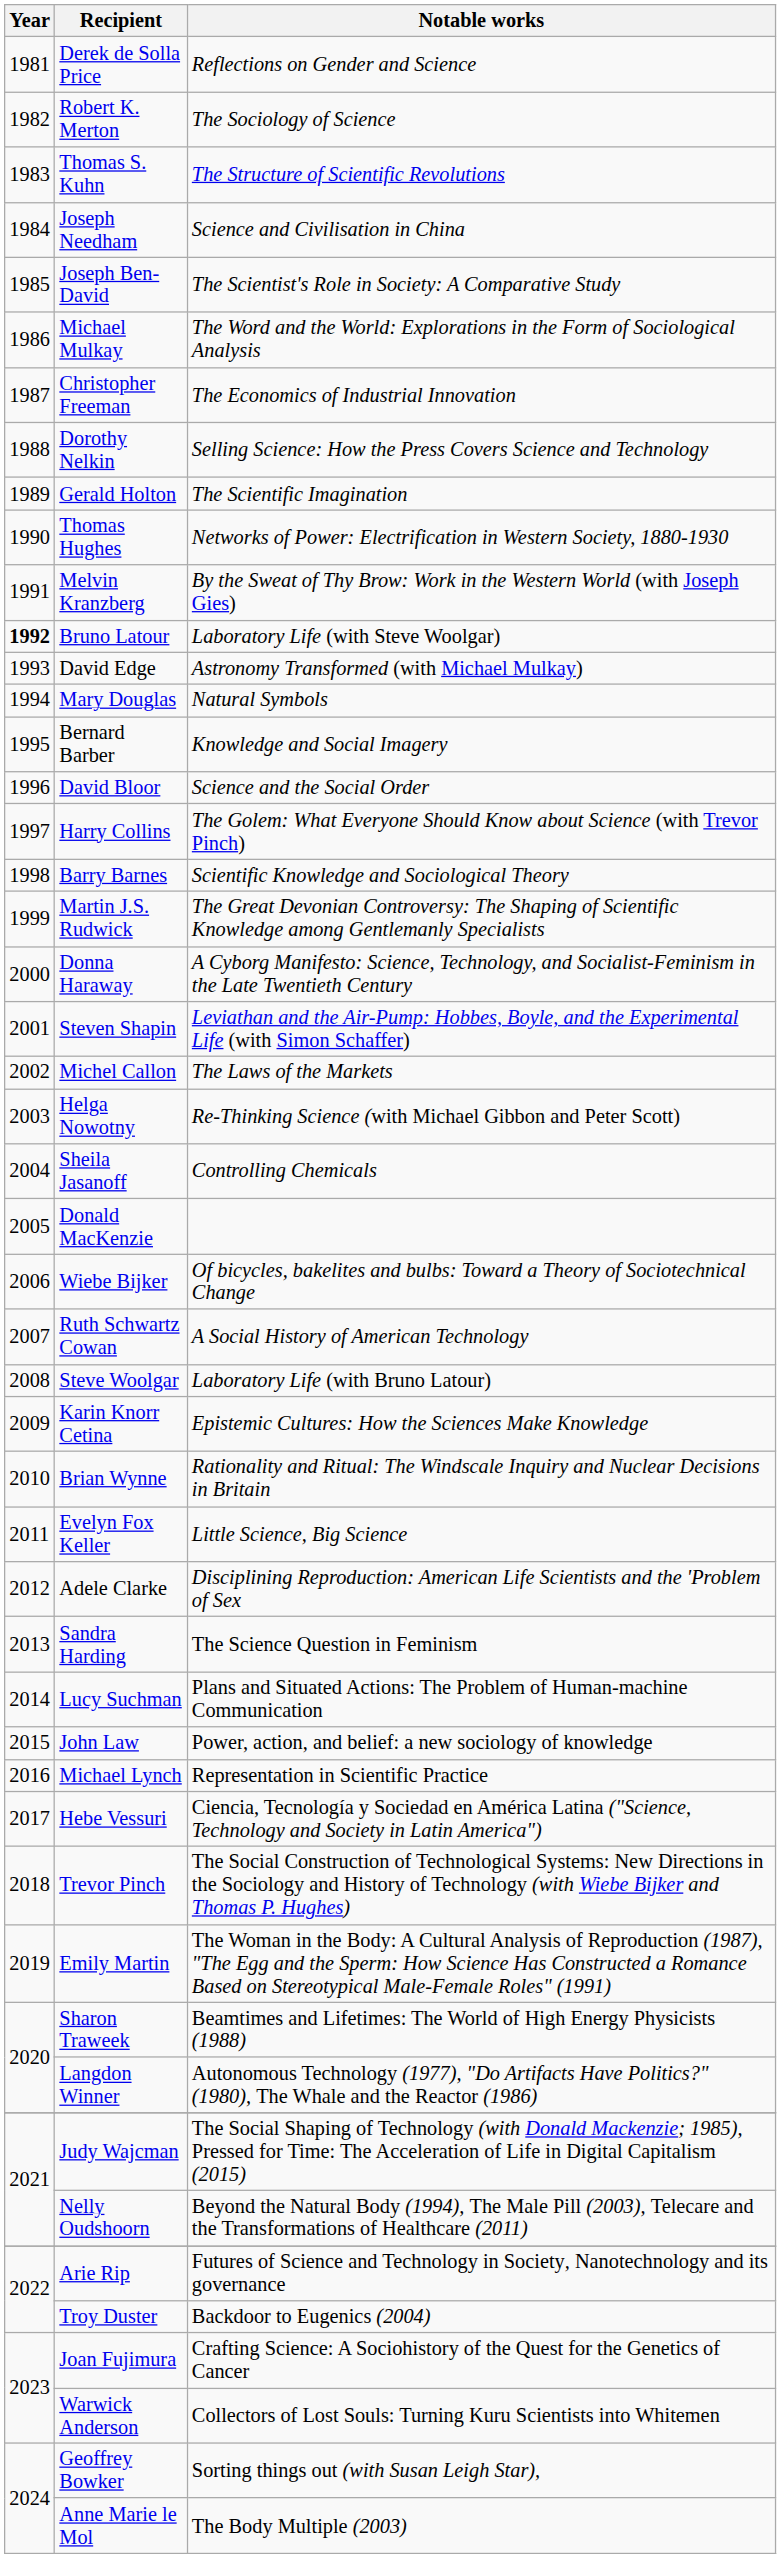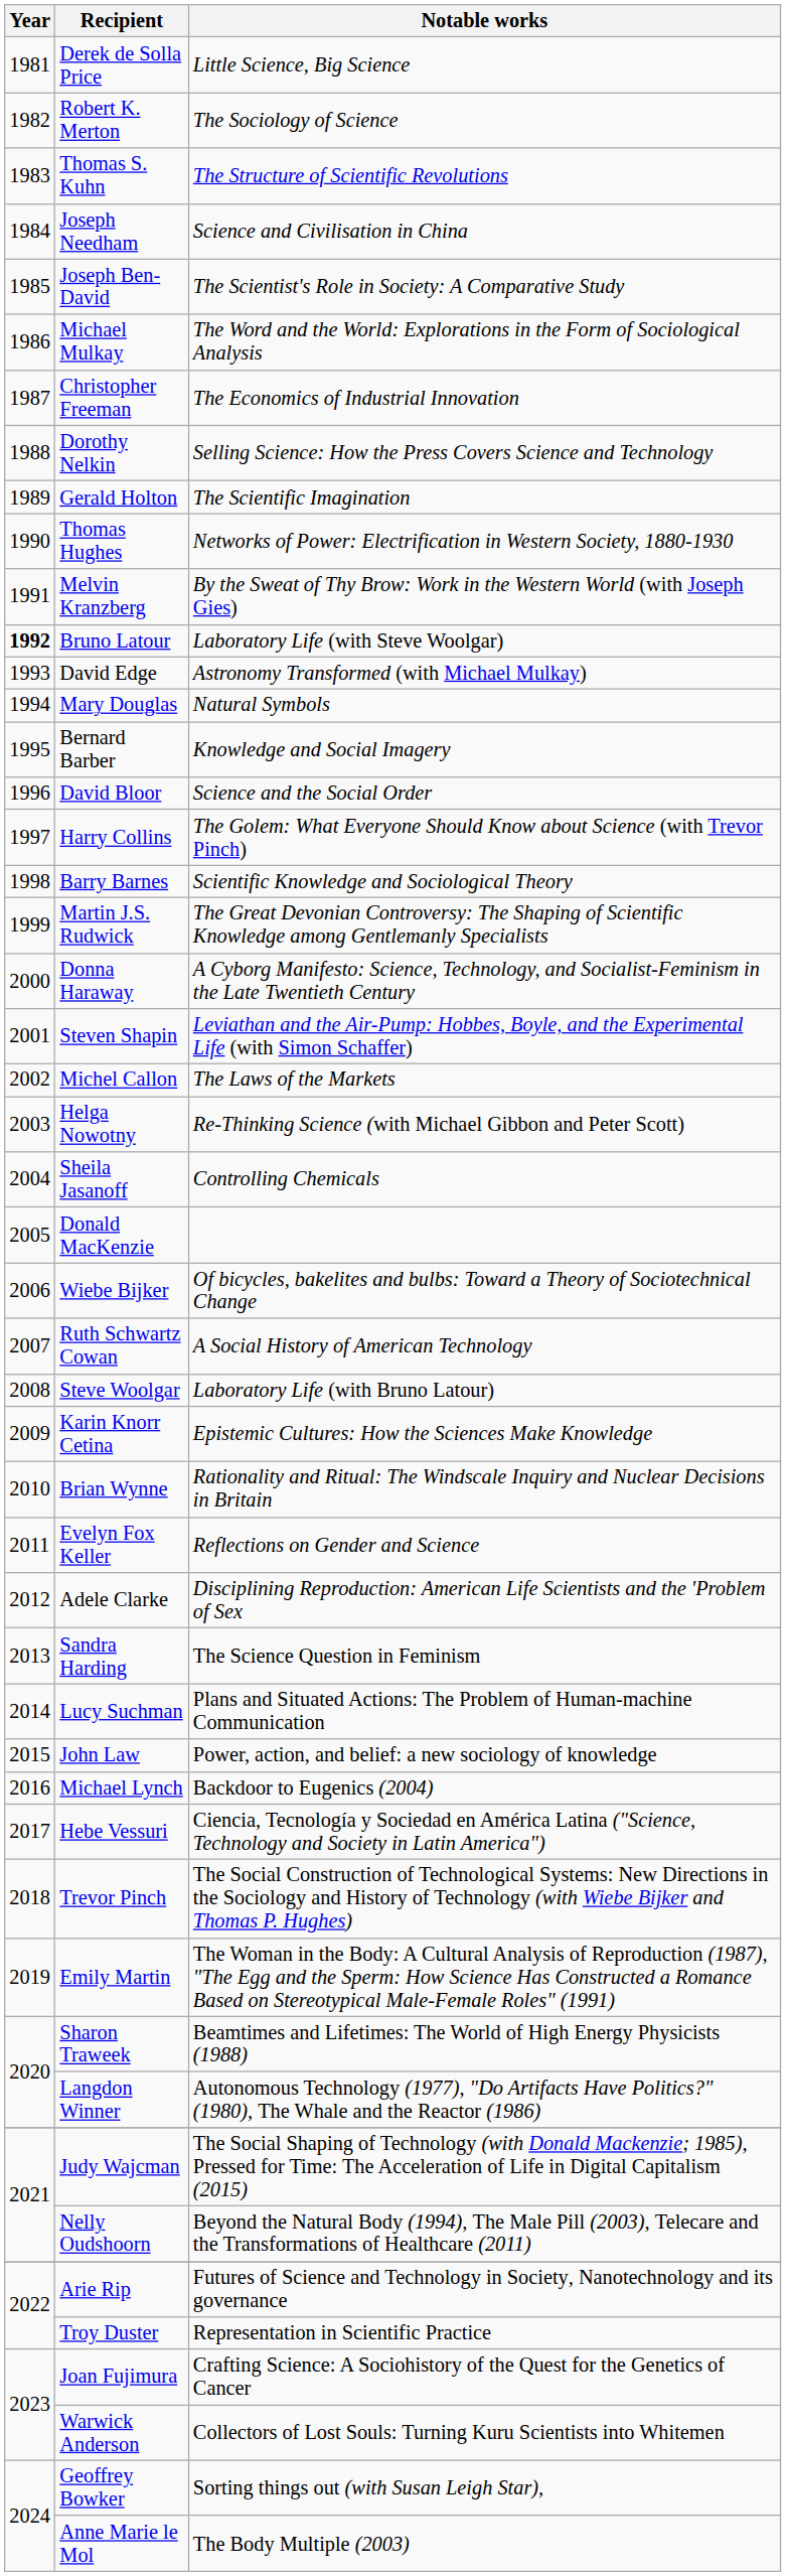Derek de Solla Price | Notable works: Reflections on Gender and Science -> Little Science, Big Science
Evelyn Fox Keller | Notable works: Little Science, Big Science -> Reflections on Gender and Science
Michael Lynch | Notable works: Representation in Scientific Practice -> Backdoor to Eugenics (2004)
Troy Duster | Notable works: Backdoor to Eugenics (2004) -> Representation in Scientific Practice
